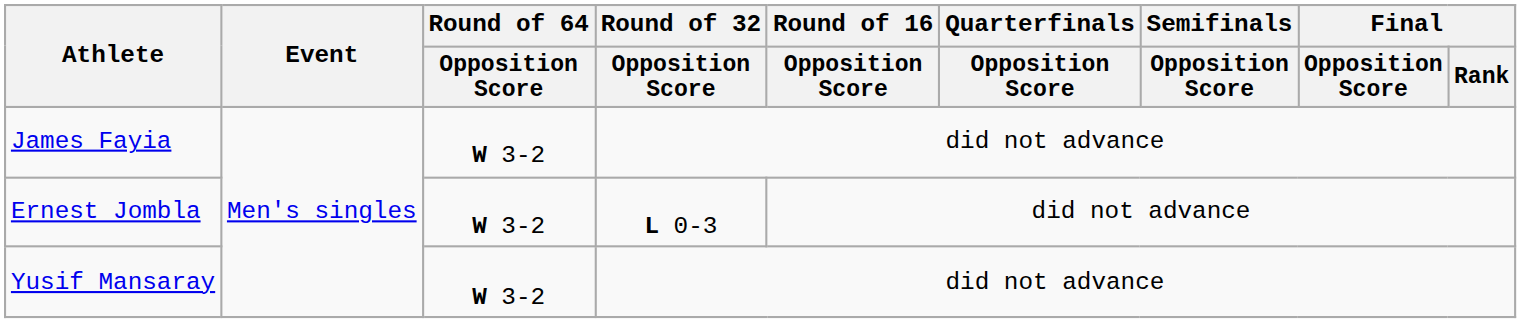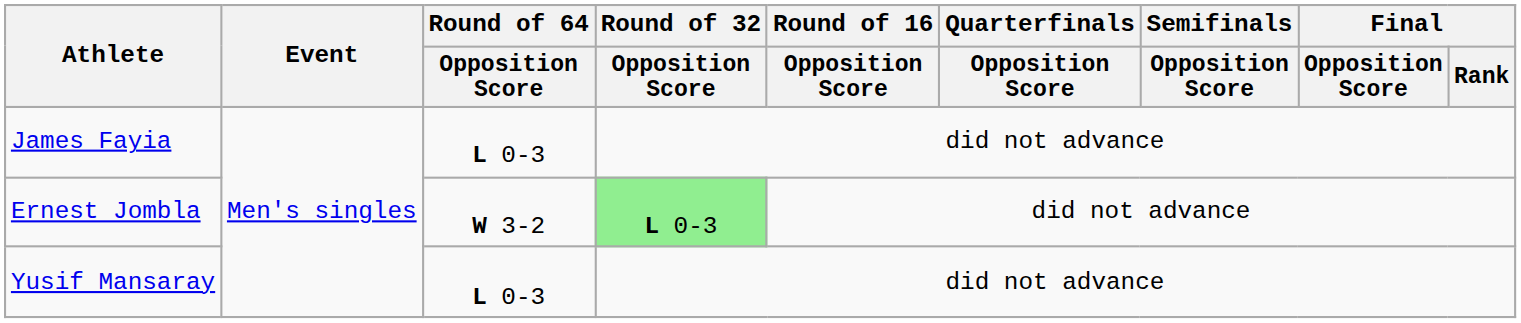James Fayia | Round of 64 / Opposition Score: W 3-2 -> L 0-3
Ernest Jombla | Round of 32 / Opposition Score: no background -> lightgreen background
Yusif Mansaray | Round of 64 / Opposition Score: W 3-2 -> L 0-3
